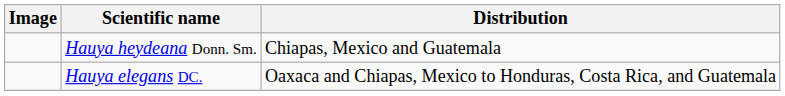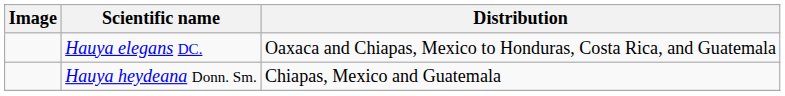rows swapped: Hauya elegans DC. <-> Hauya heydeana Donn. Sm.
